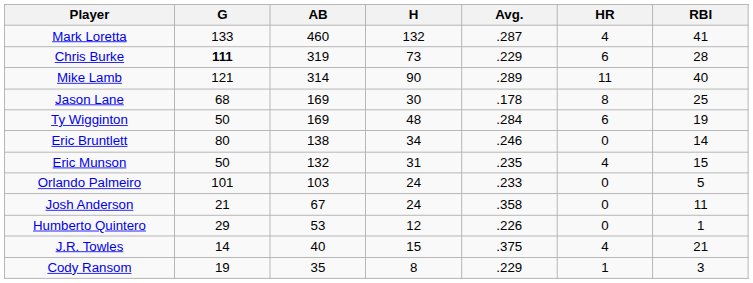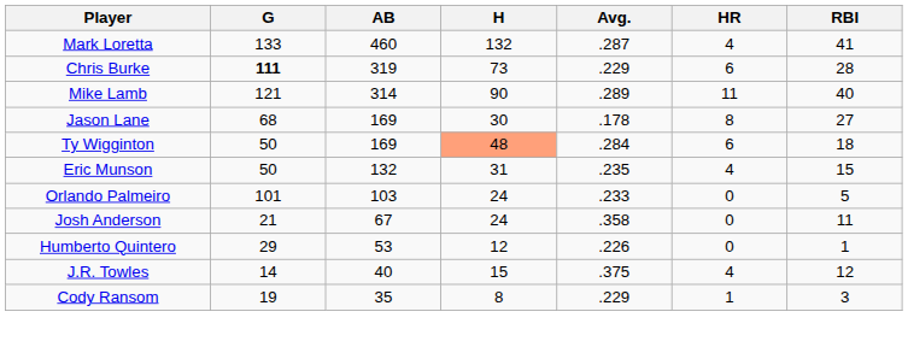Jason Lane | RBI: 25 -> 27
Ty Wigginton | H: no background -> lightsalmon background
Ty Wigginton | RBI: 19 -> 18
- row: Eric Bruntlett | 80 | 138 | 34 | .246 | 0 | 14
J.R. Towles | RBI: 21 -> 12
